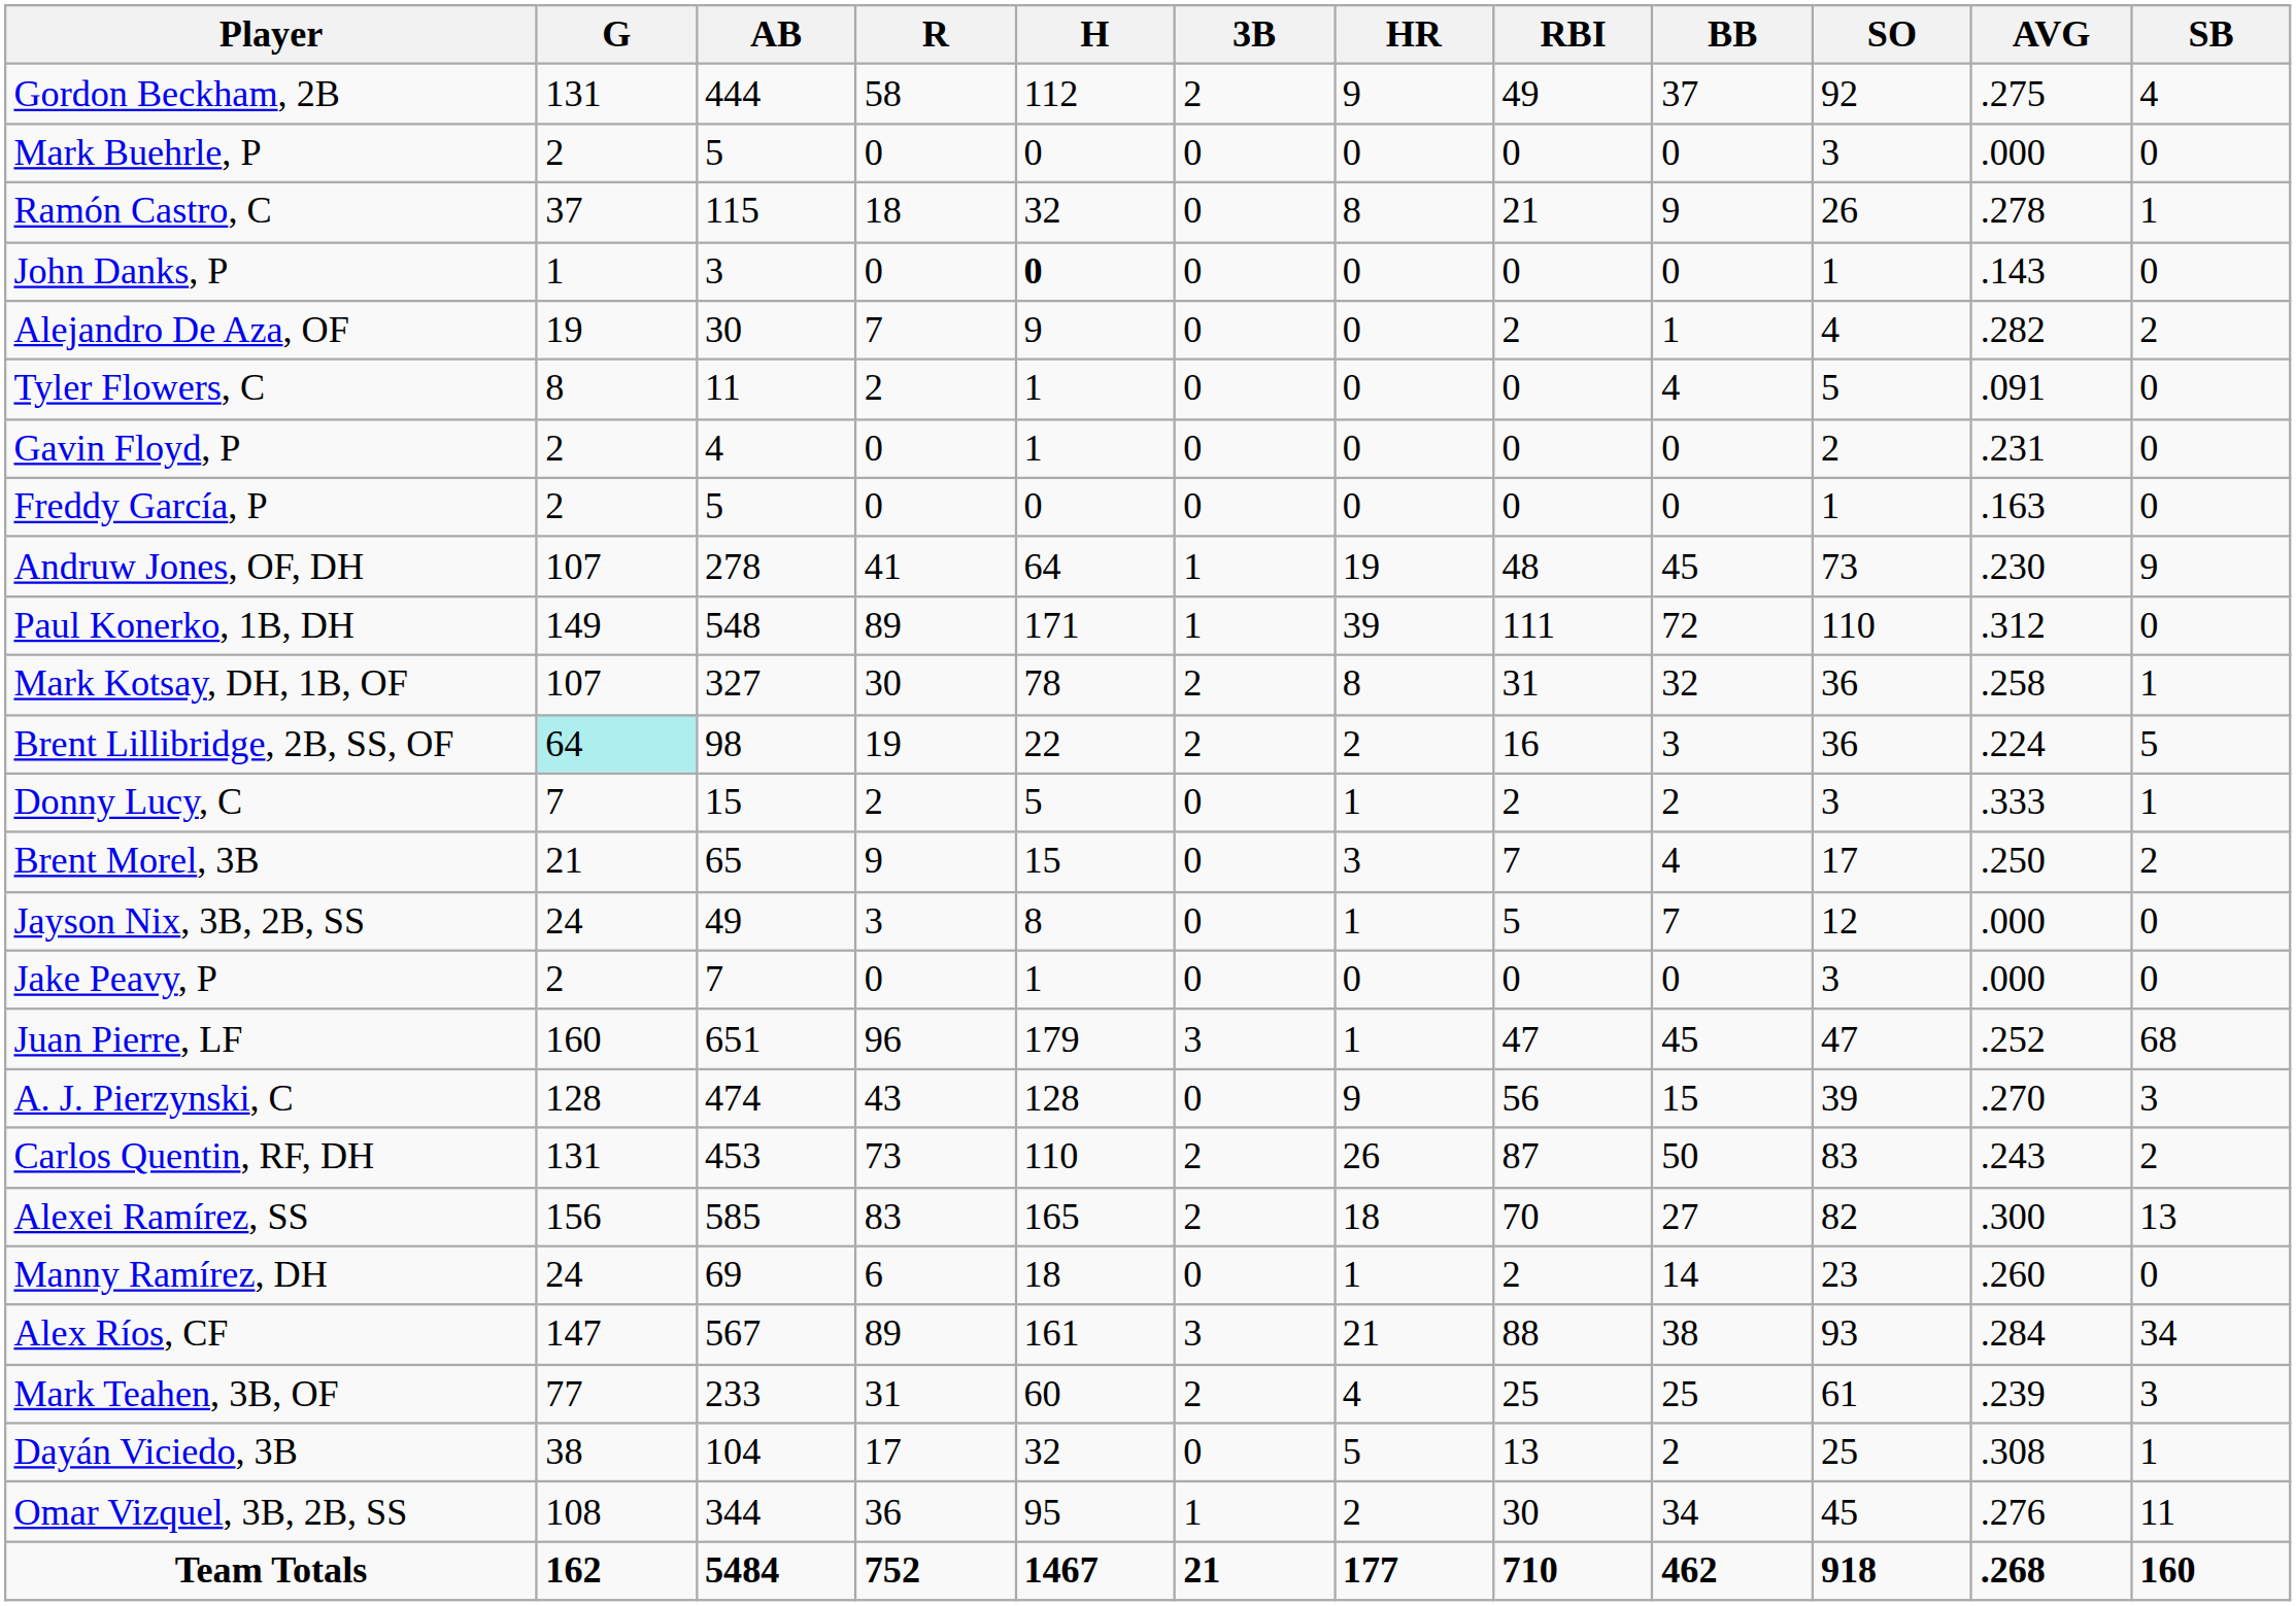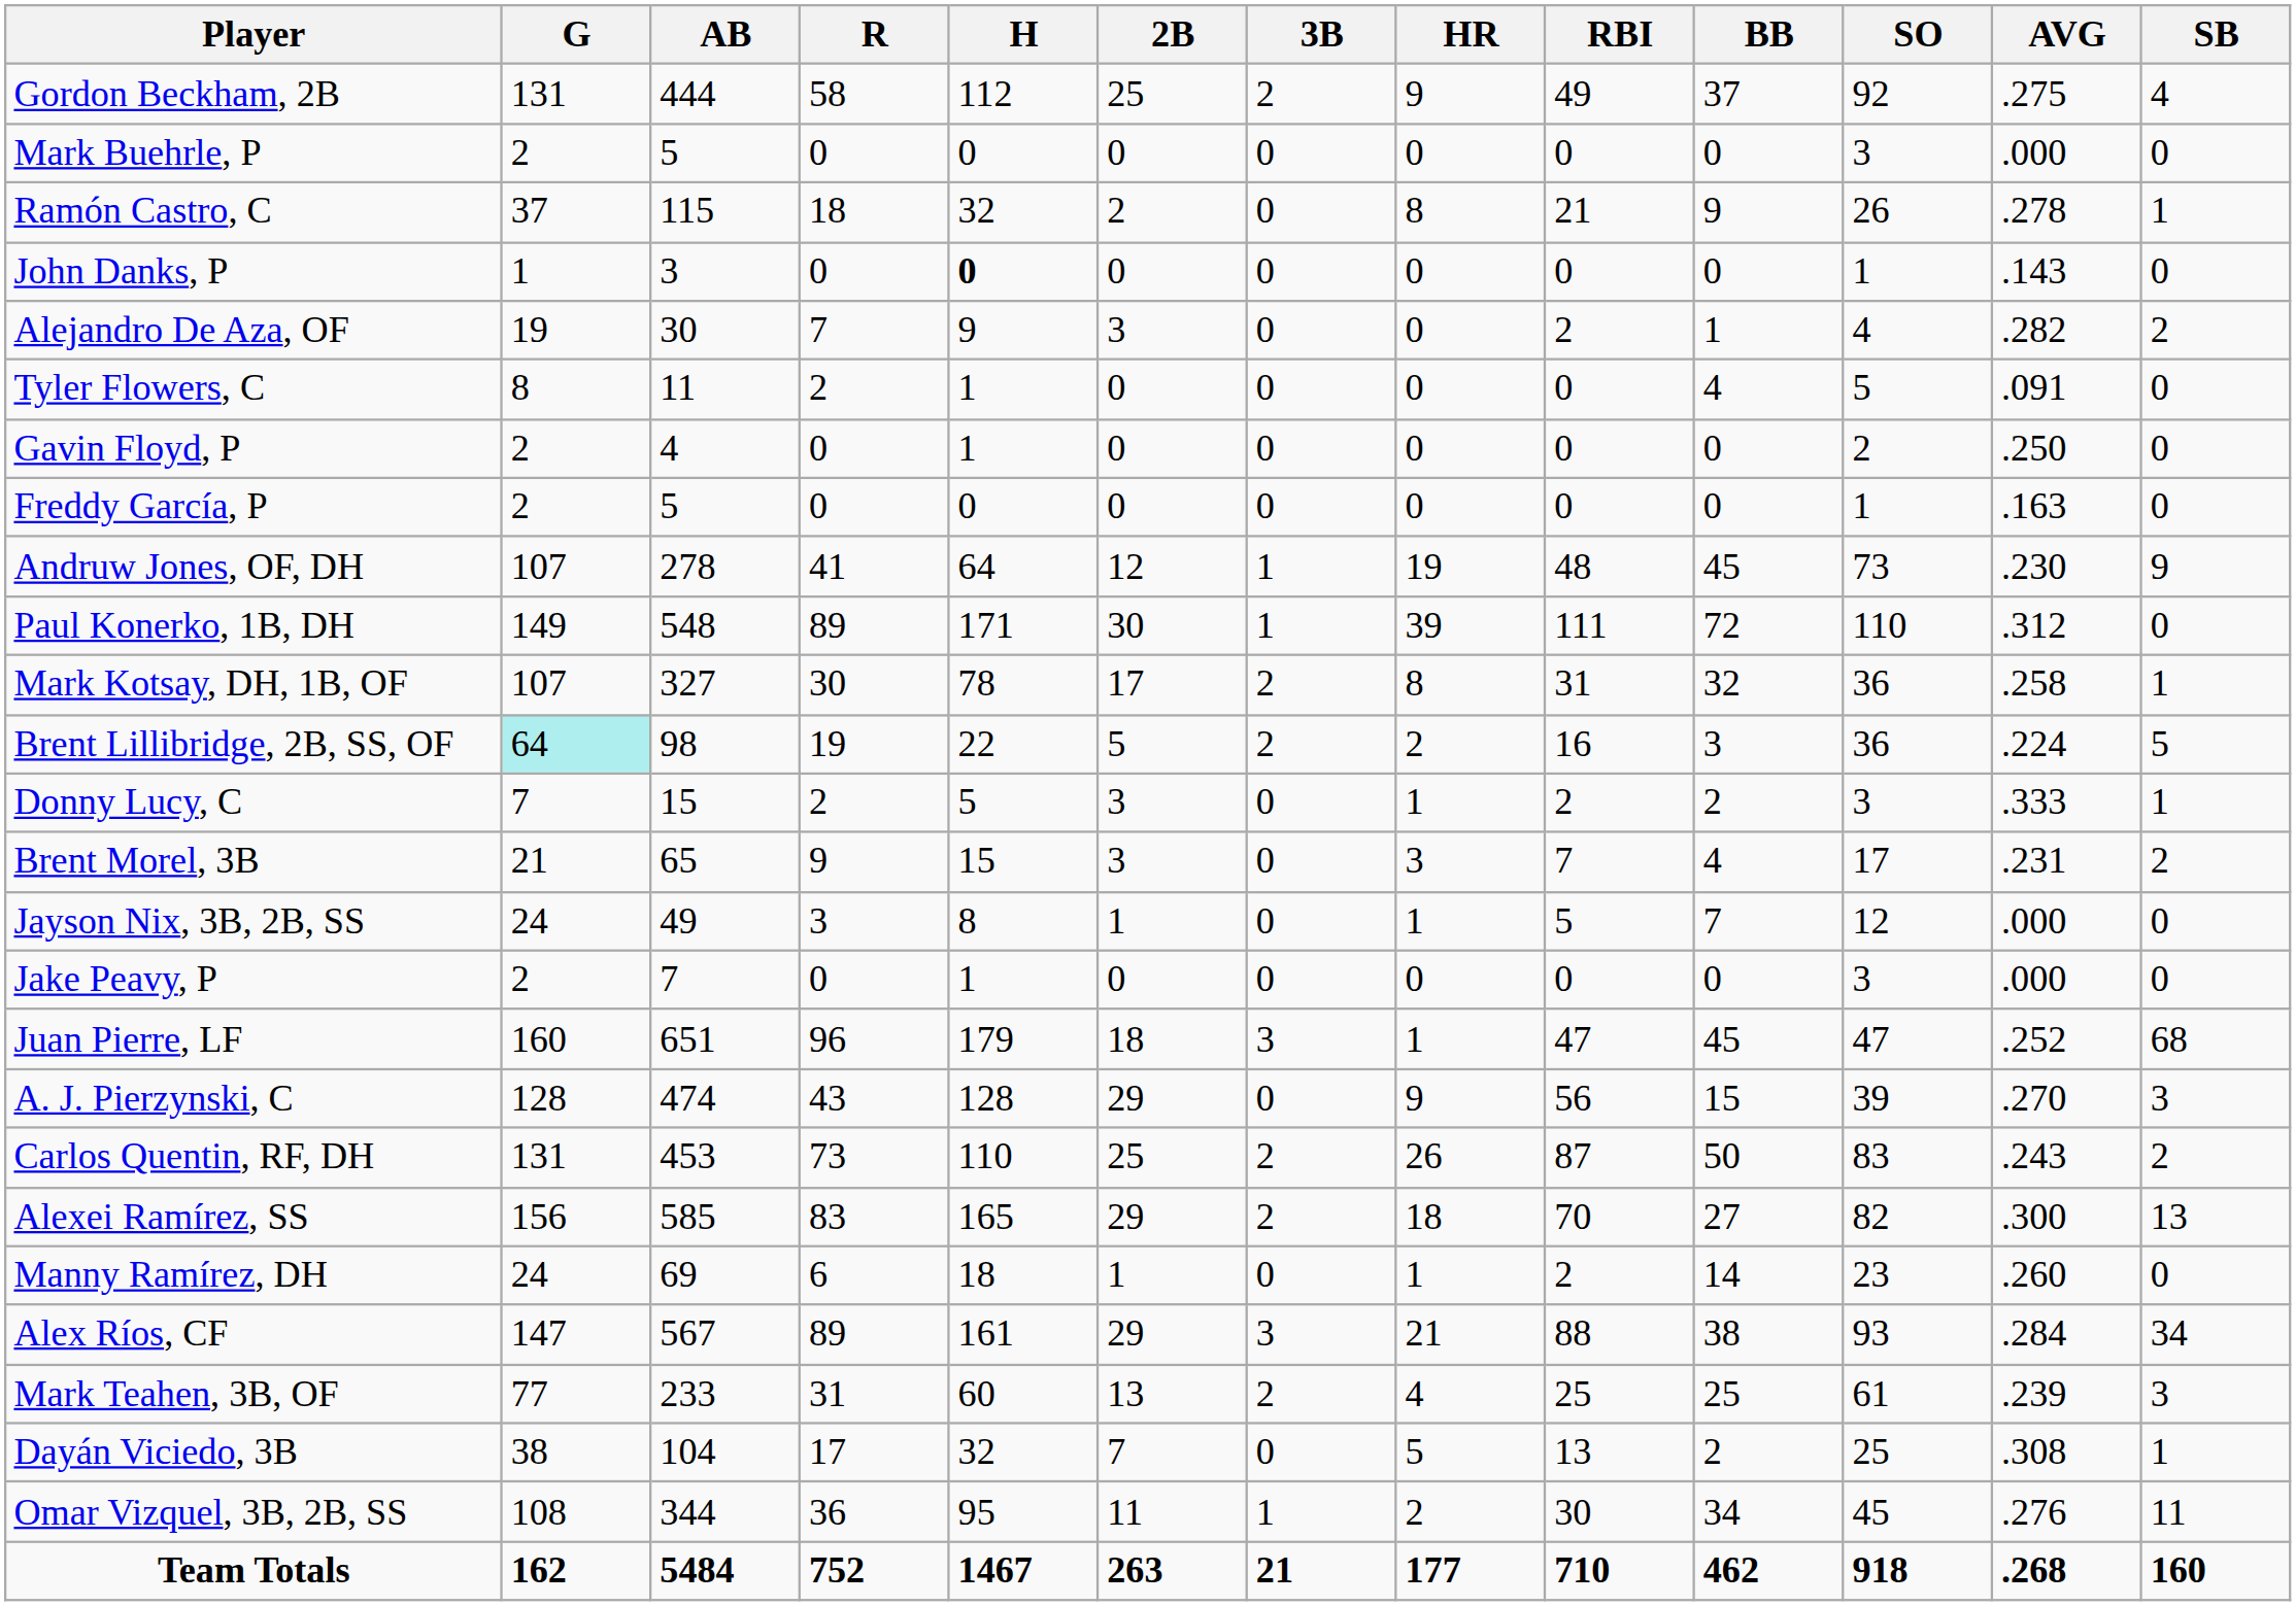+ column: 2B | 25 | 0 | 2 | 0 | 3 | 0 | 0 | 0 | 12 | 30 | 17 | 5 | 3 | 3 | 1 | 0 | 18 | 29 | 25 | 29 | 1 | 29 | 13 | 7 | 11 | 263
Gavin Floyd, P | AVG: .231 -> .250
Brent Morel, 3B | AVG: .250 -> .231
